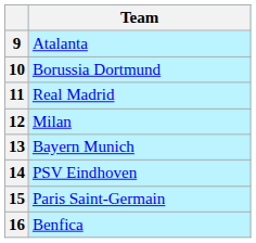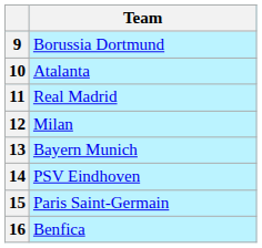9 | Team: Atalanta -> Borussia Dortmund
10 | Team: Borussia Dortmund -> Atalanta
